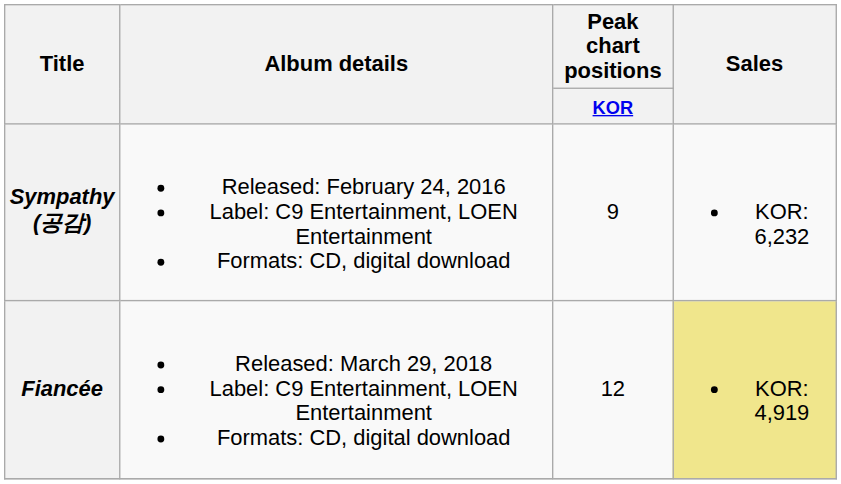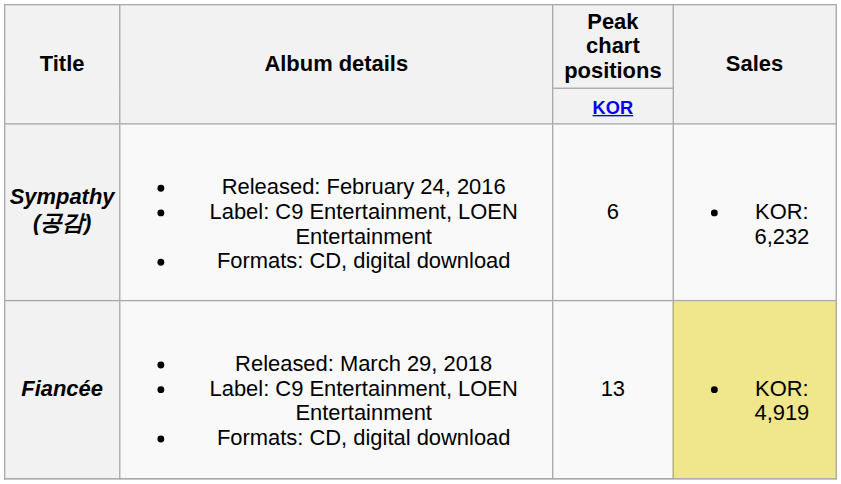Sympathy (공감) | Peak chart positions / KOR: 9 -> 6
Fiancée | Peak chart positions / KOR: 12 -> 13
